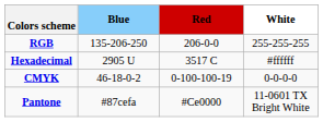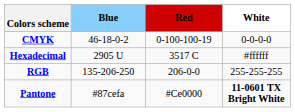rows swapped: RGB <-> CMYK
Pantone | White: normal -> bold
